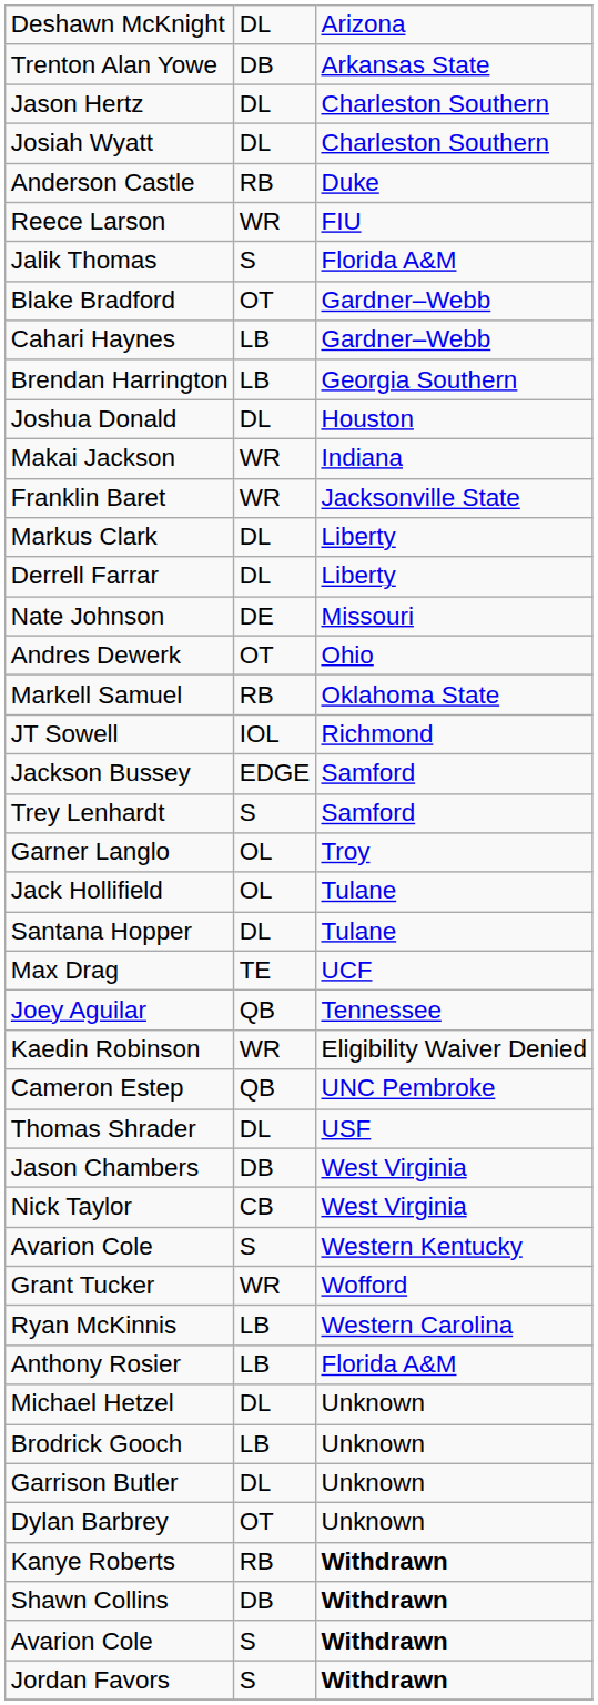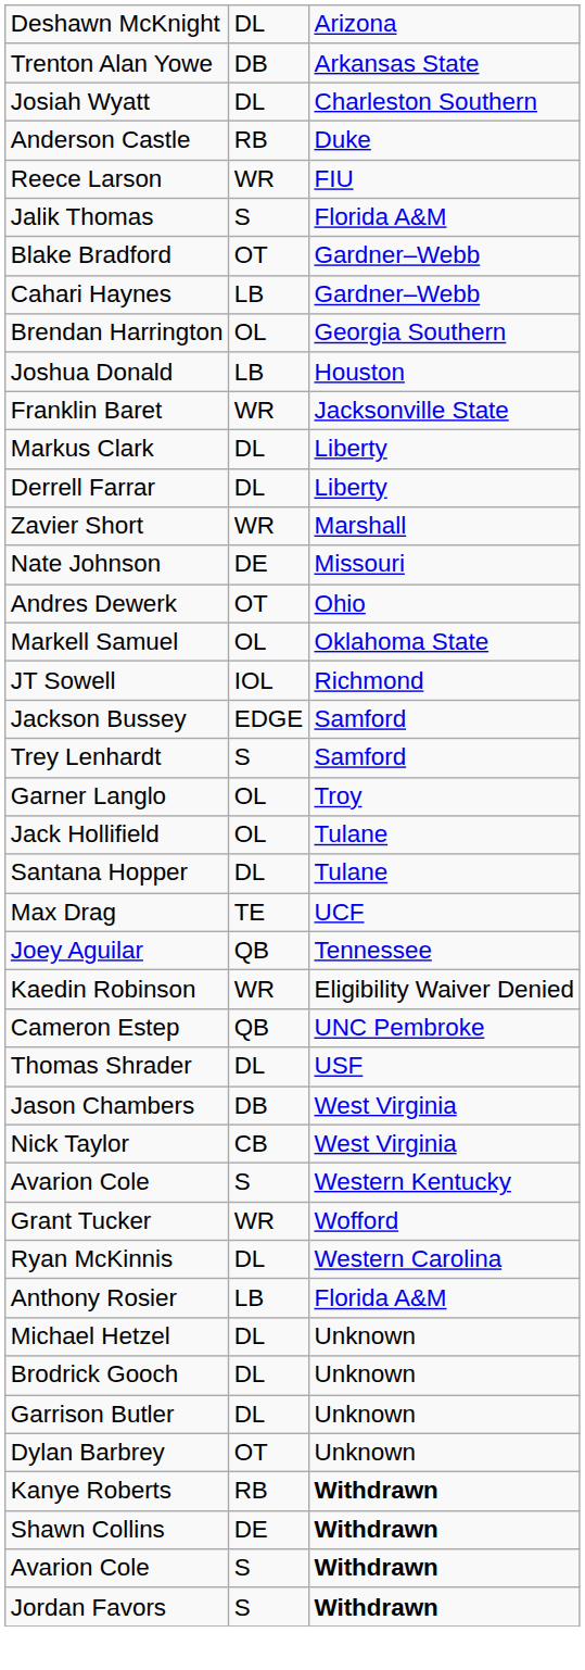- row: Jason Hertz | DL | Charleston Southern
Brendan Harrington | column 2: LB -> OL
Joshua Donald | column 2: DL -> LB
- row: Makai Jackson | WR | Indiana
+ row: Zavier Short | WR | Marshall
Markell Samuel | column 2: RB -> OL
Ryan McKinnis | column 2: LB -> DL
Brodrick Gooch | column 2: LB -> DL
Shawn Collins | column 2: DB -> DE
